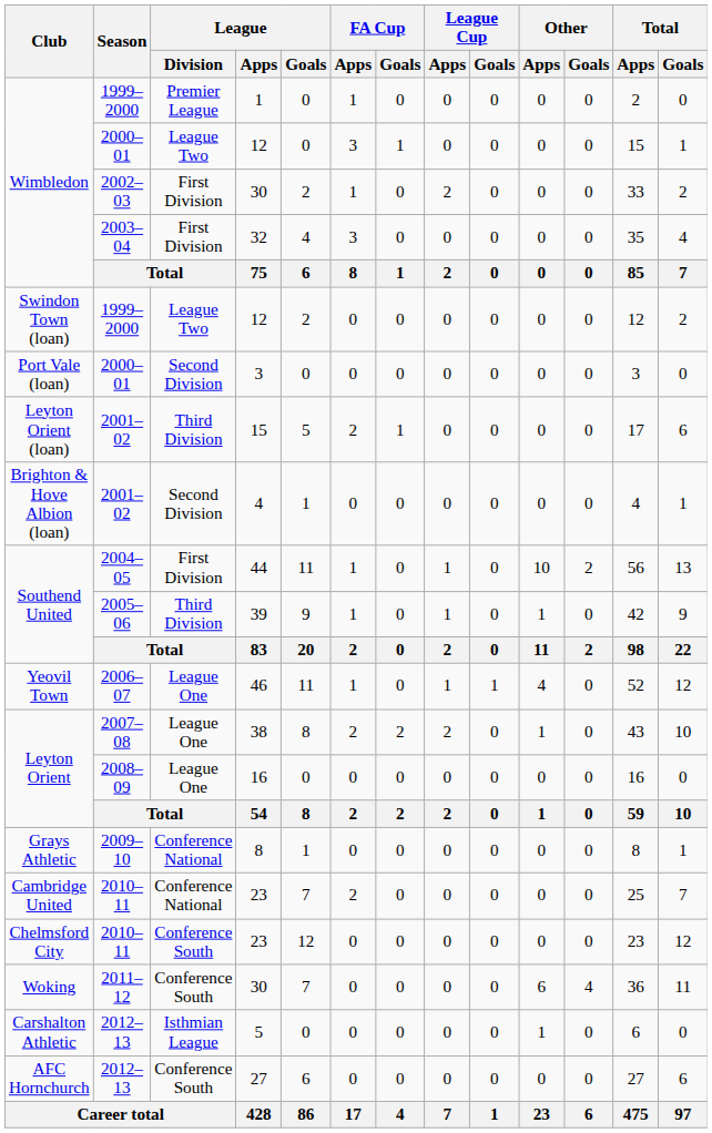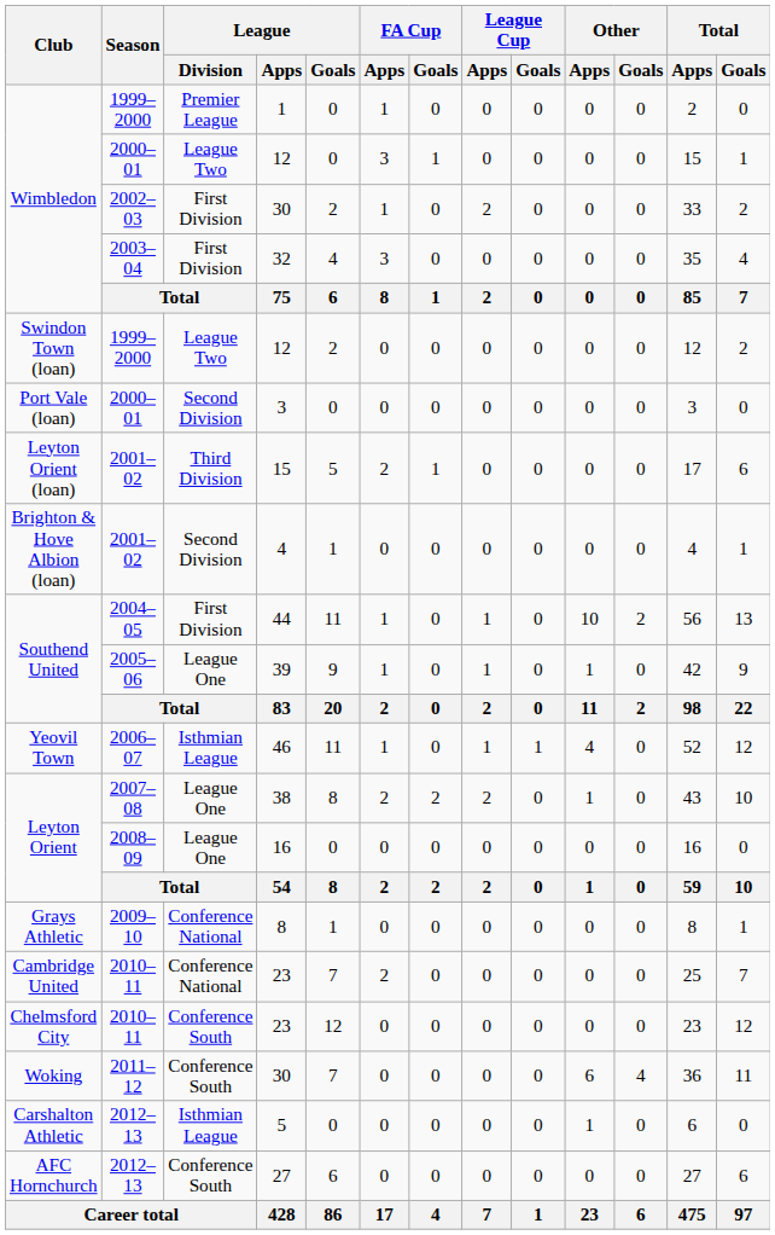39 | League / Division: Third Division -> League One
46 | League / Division: League One -> Isthmian League
